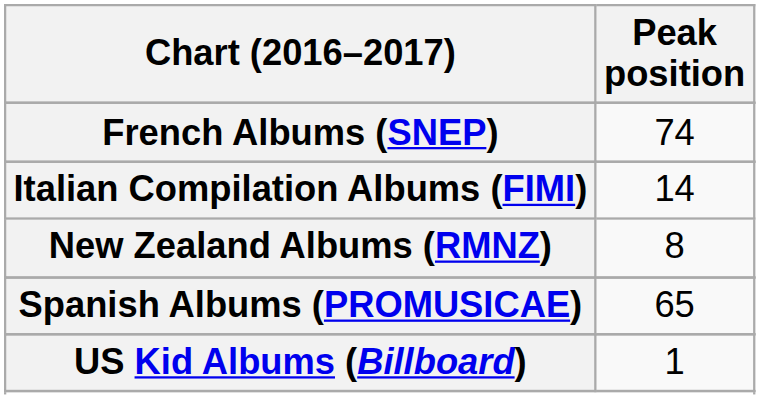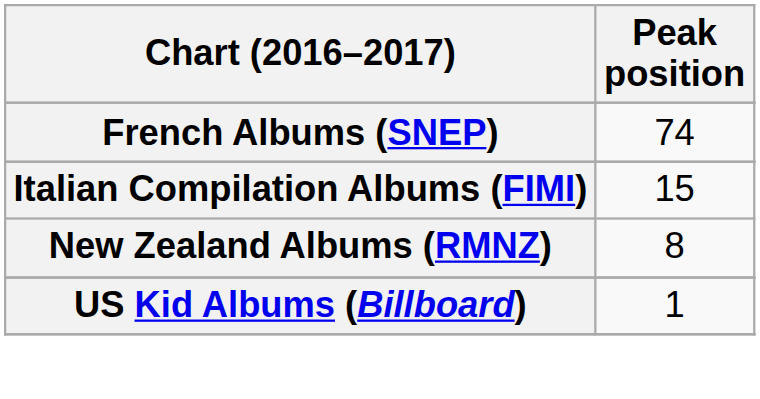Italian Compilation Albums (FIMI) | Peak position: 14 -> 15
- row: Spanish Albums (PROMUSICAE) | 65
